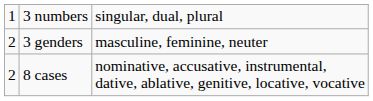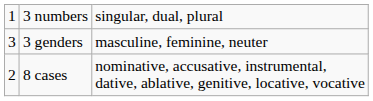3 genders | column 1: 2 -> 3
